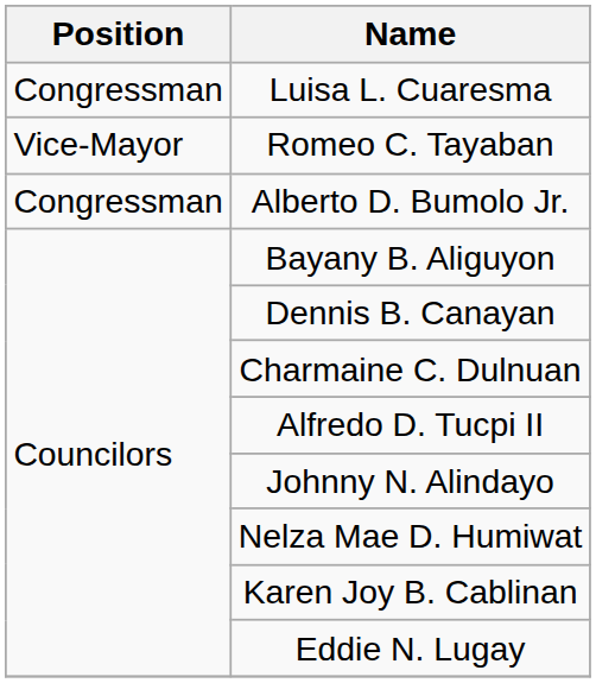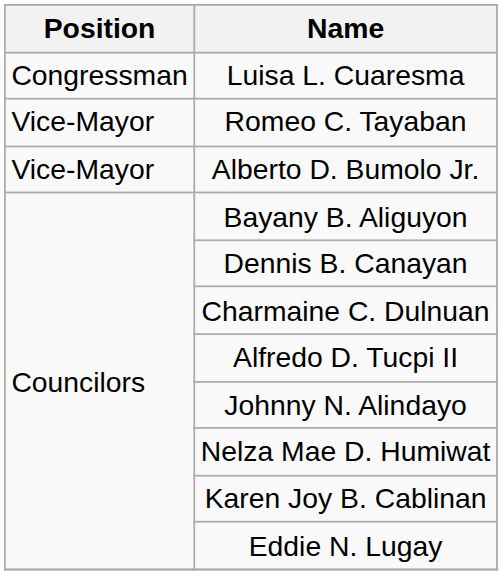Alberto D. Bumolo Jr. | Position: Congressman -> Vice-Mayor
